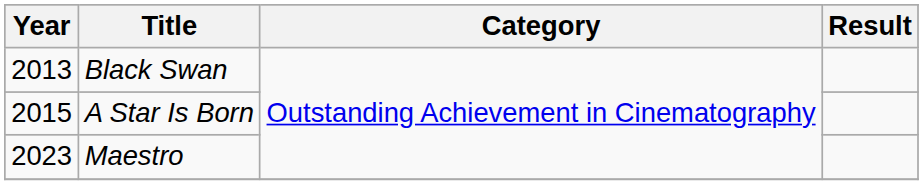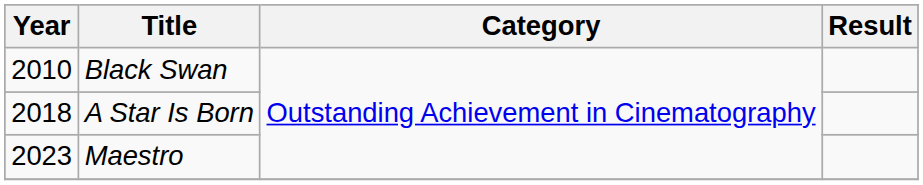Black Swan | Year: 2013 -> 2010
A Star Is Born | Year: 2015 -> 2018
